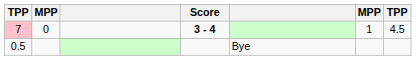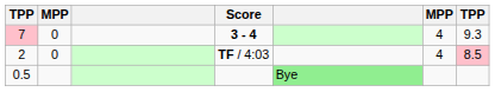7 | column 6: 1 -> 4
7 | column 7: 4.5 -> 9.3
+ row: 2 | 0 | TF / 4:03 | 4 | 8.5
0.5 | column 5: no background -> lightgreen background
